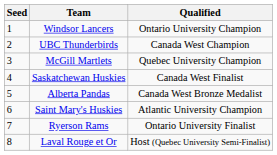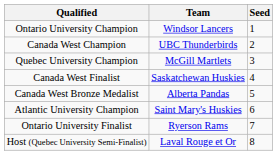columns swapped: Seed <-> Qualified
